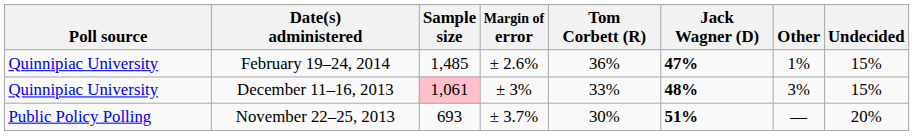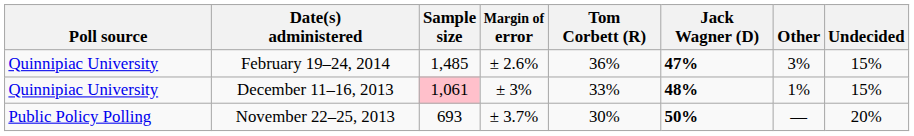February 19–24, 2014 | Other: 1% -> 3%
December 11–16, 2013 | Other: 3% -> 1%
November 22–25, 2013 | Jack Wagner (D): 51% -> 50%
